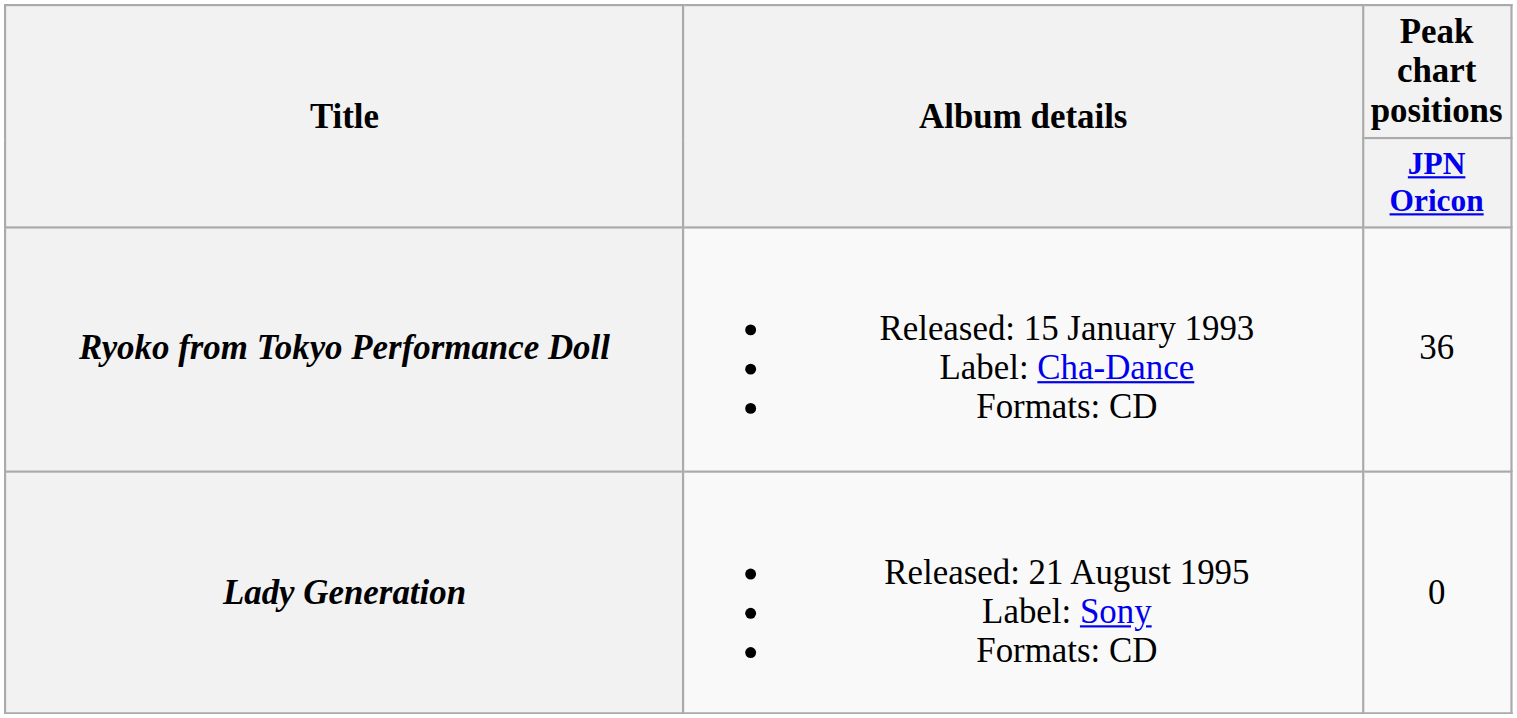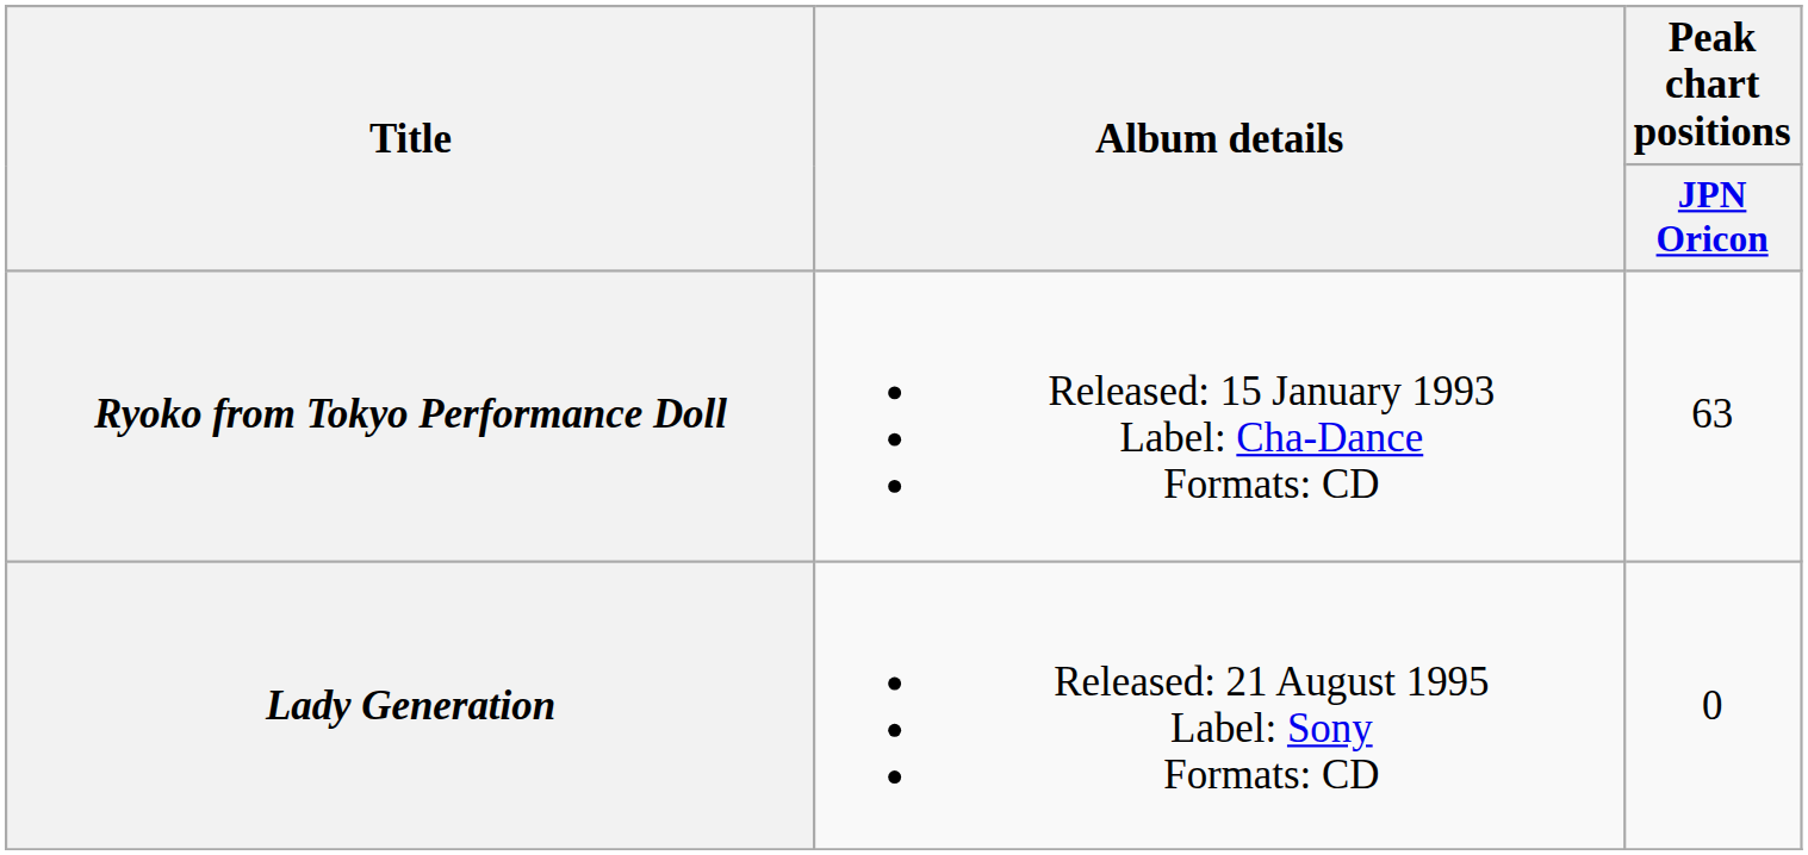Ryoko from Tokyo Performance Doll | Peak chart positions / JPN Oricon: 36 -> 63
